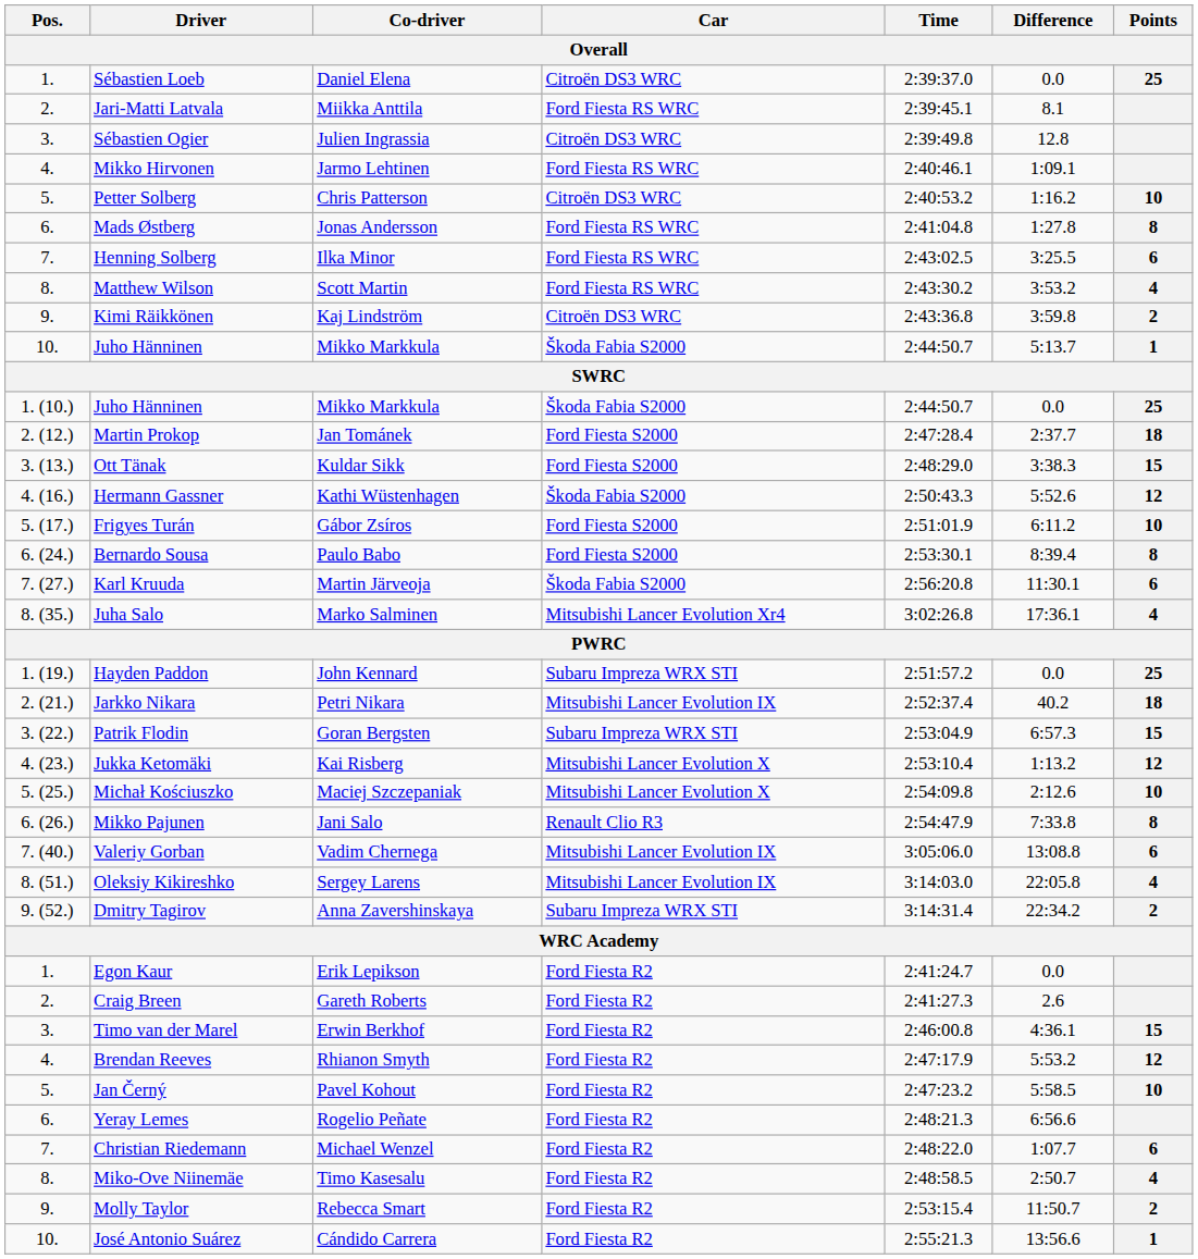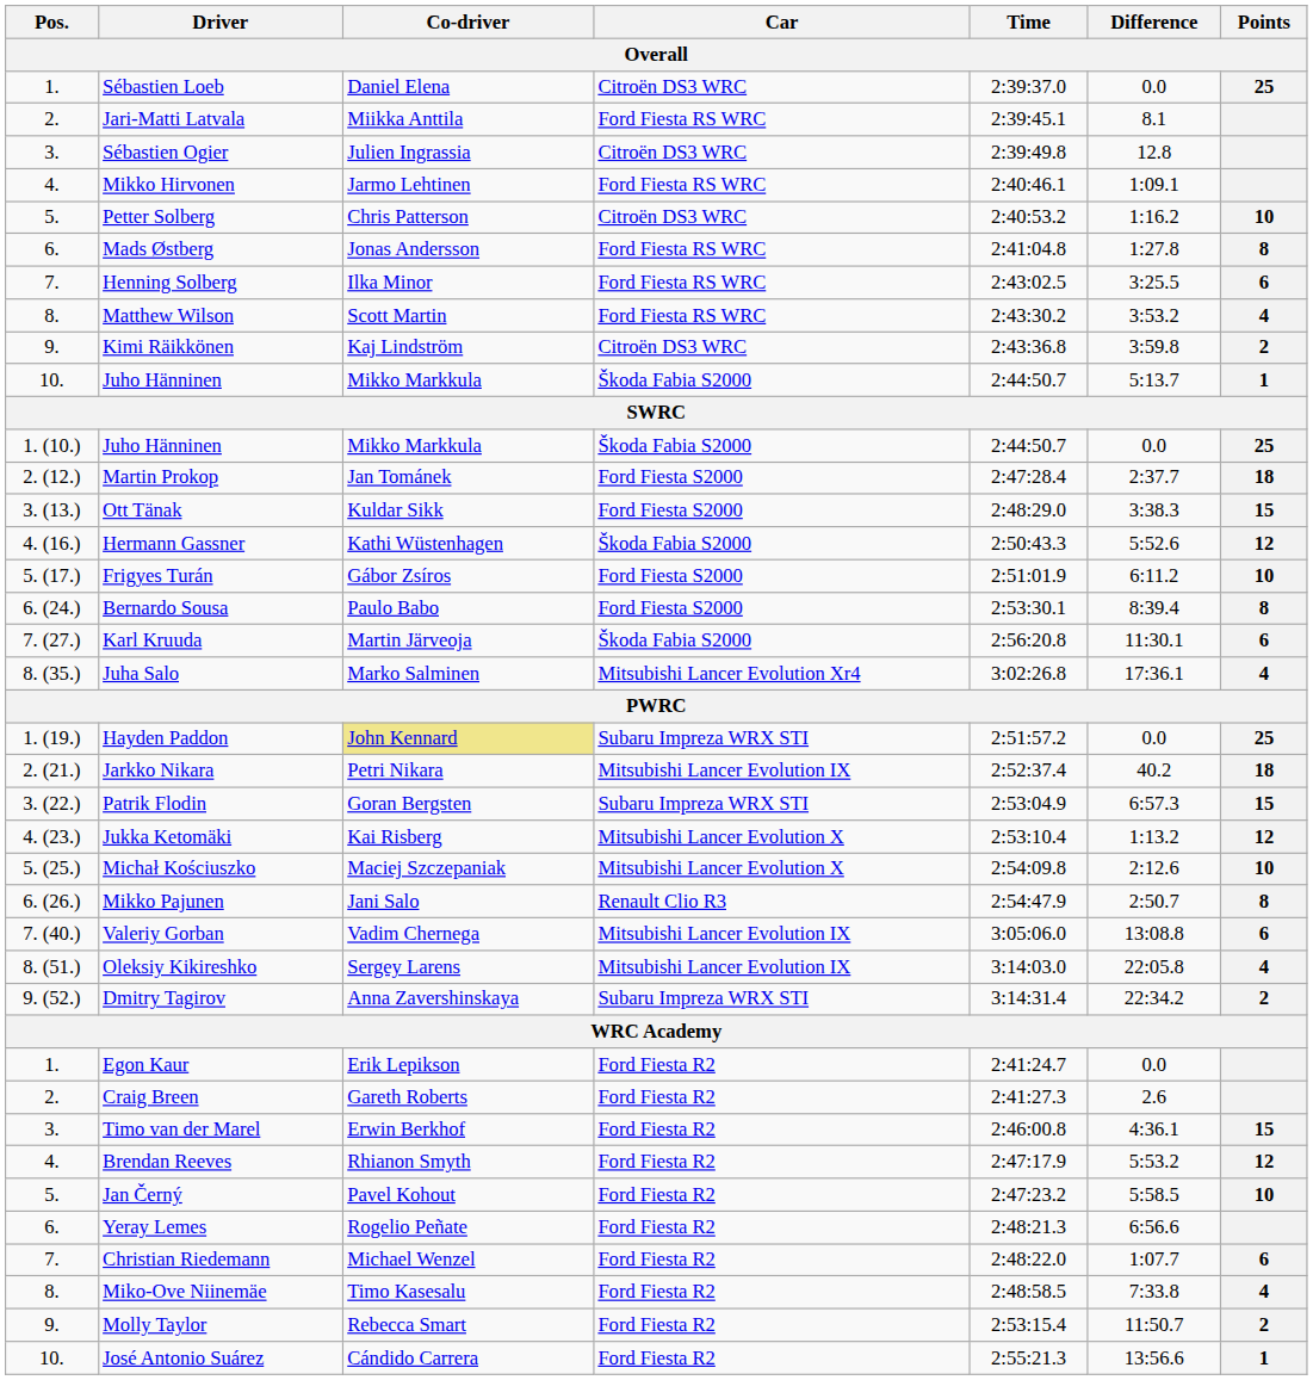Hayden Paddon | Co-driver: no background -> khaki background
Mikko Pajunen | Difference: 7:33.8 -> 2:50.7
Miko-Ove Niinemäe | Difference: 2:50.7 -> 7:33.8
